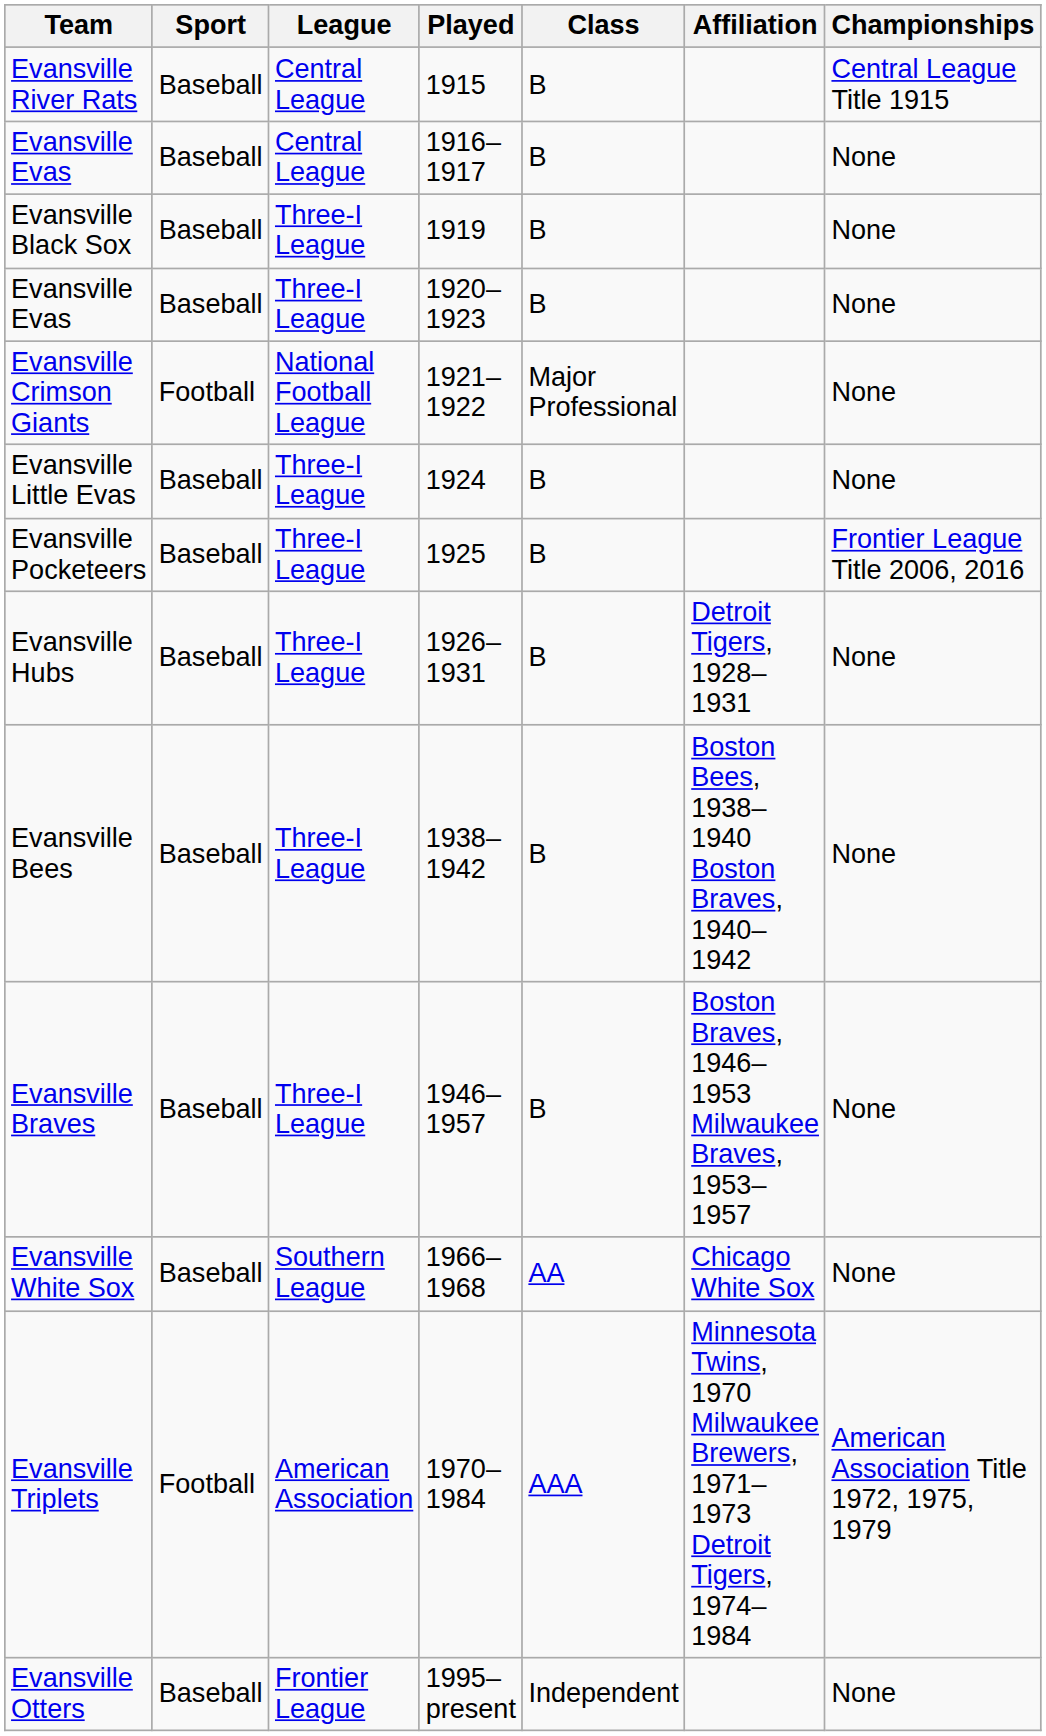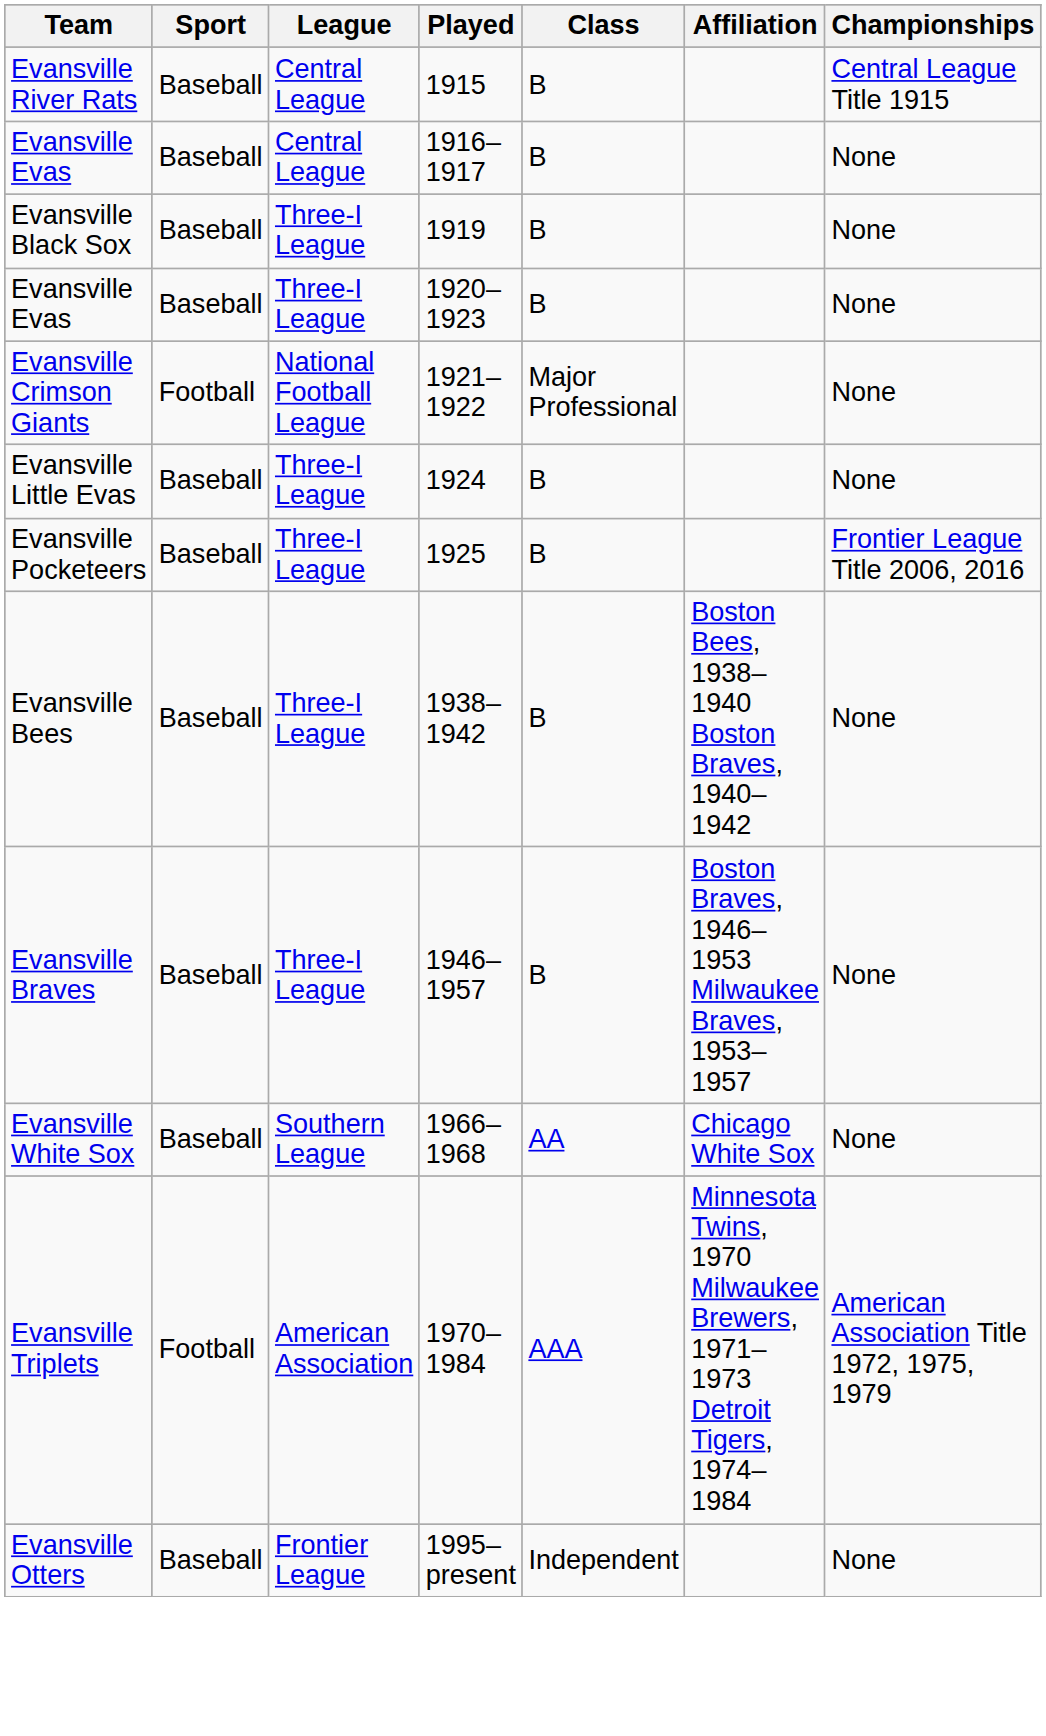- row: Evansville Hubs | Baseball | Three-I League | 1926–1931 | B | Detroit Tigers, 1928–1931 | None
